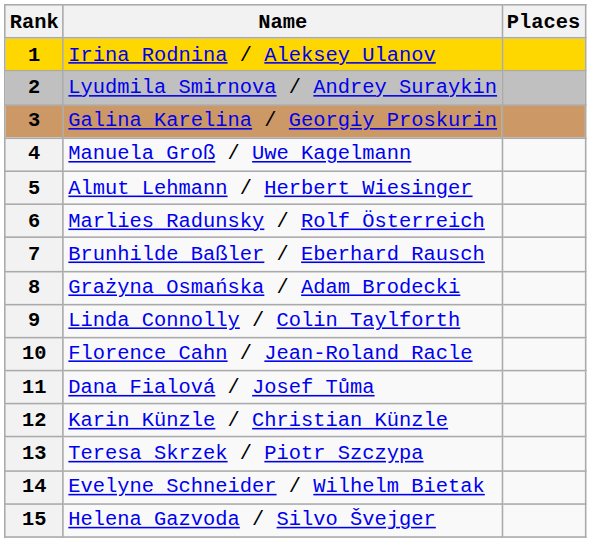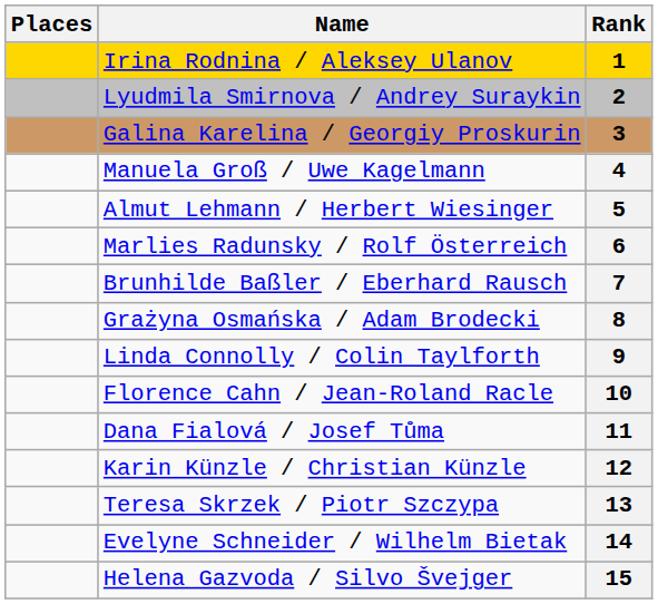columns swapped: Rank <-> Places
